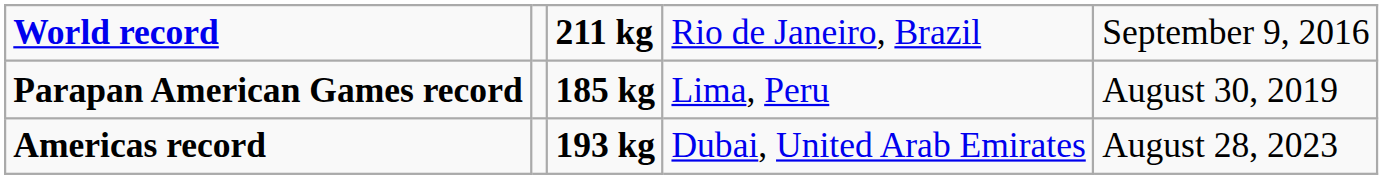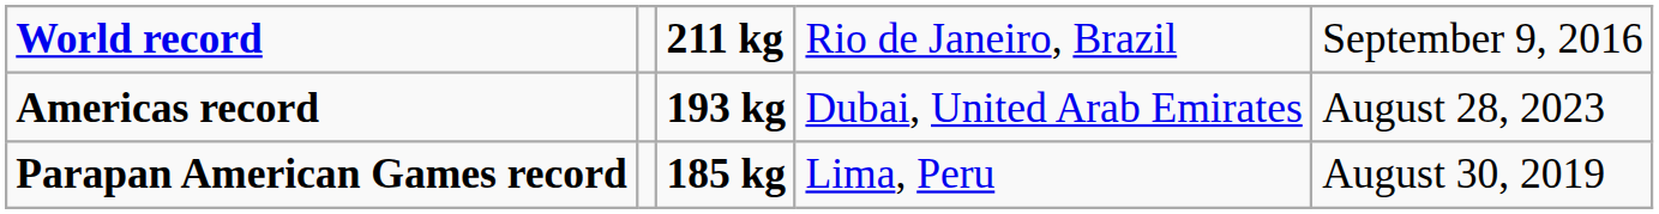rows swapped: Parapan American Games record <-> Americas record
